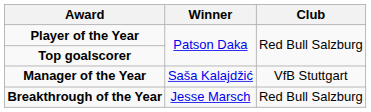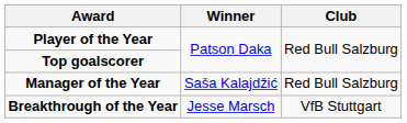Manager of the Year | Club: VfB Stuttgart -> Red Bull Salzburg
Breakthrough of the Year | Club: Red Bull Salzburg -> VfB Stuttgart
